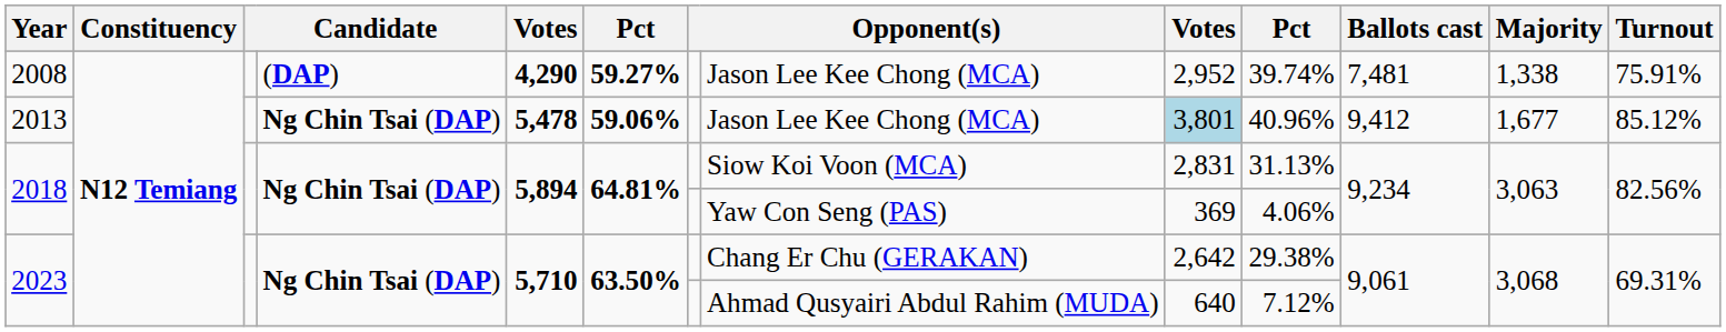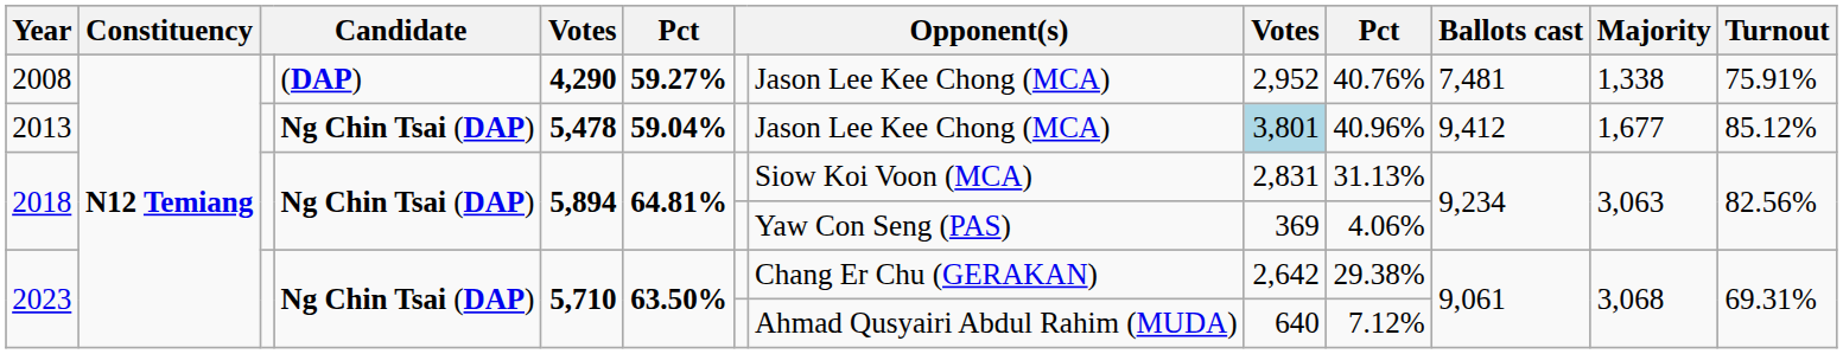2008 | column 10: 39.74% -> 40.76%
2013 | column 6: 59.06% -> 59.04%
